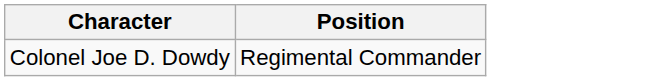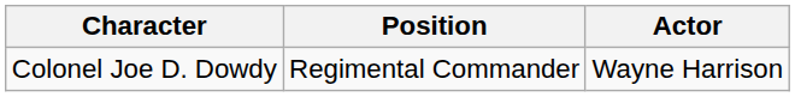+ column: Actor | Wayne Harrison
